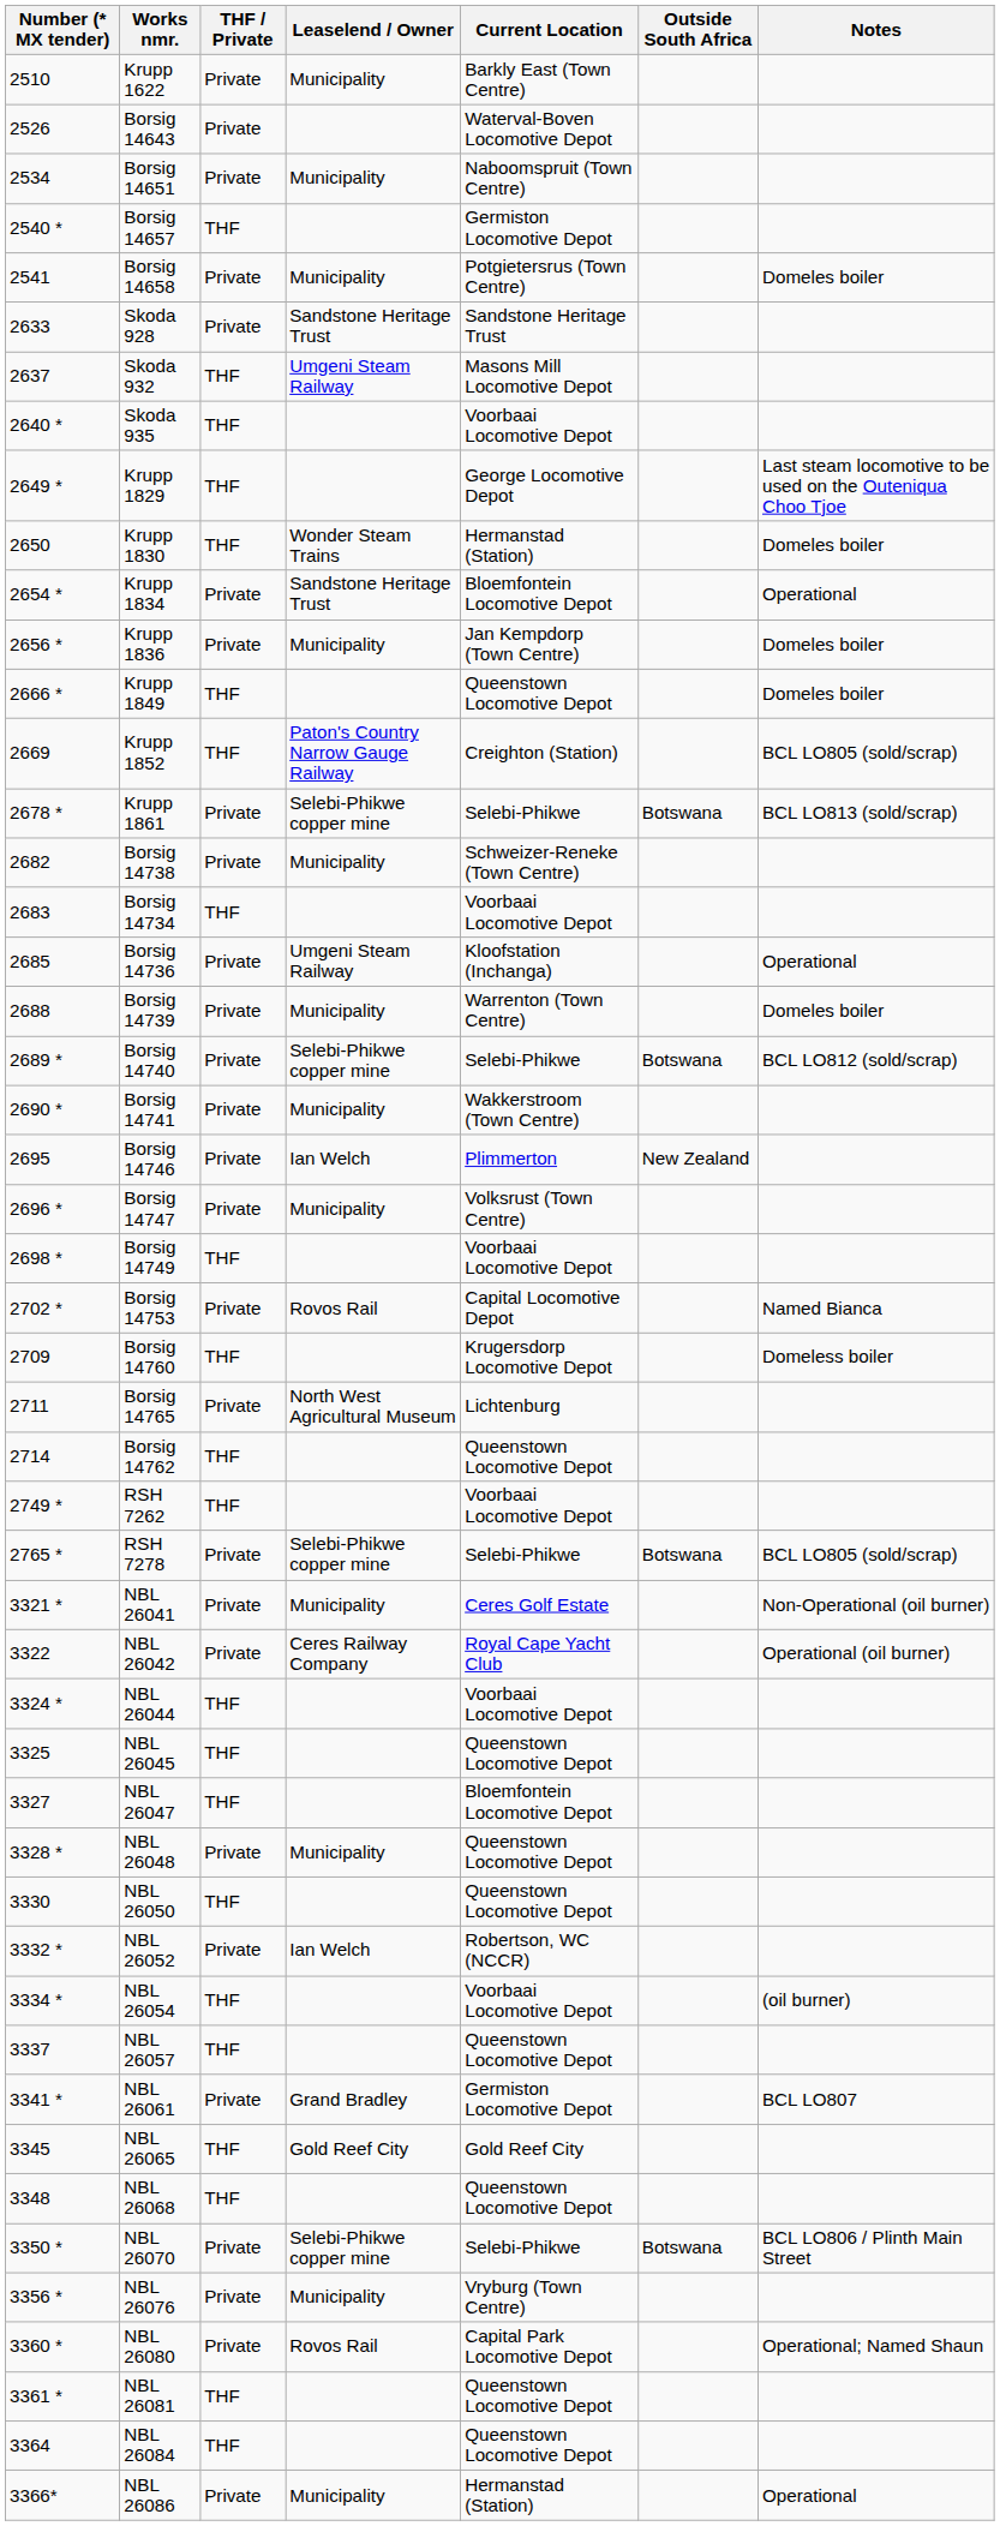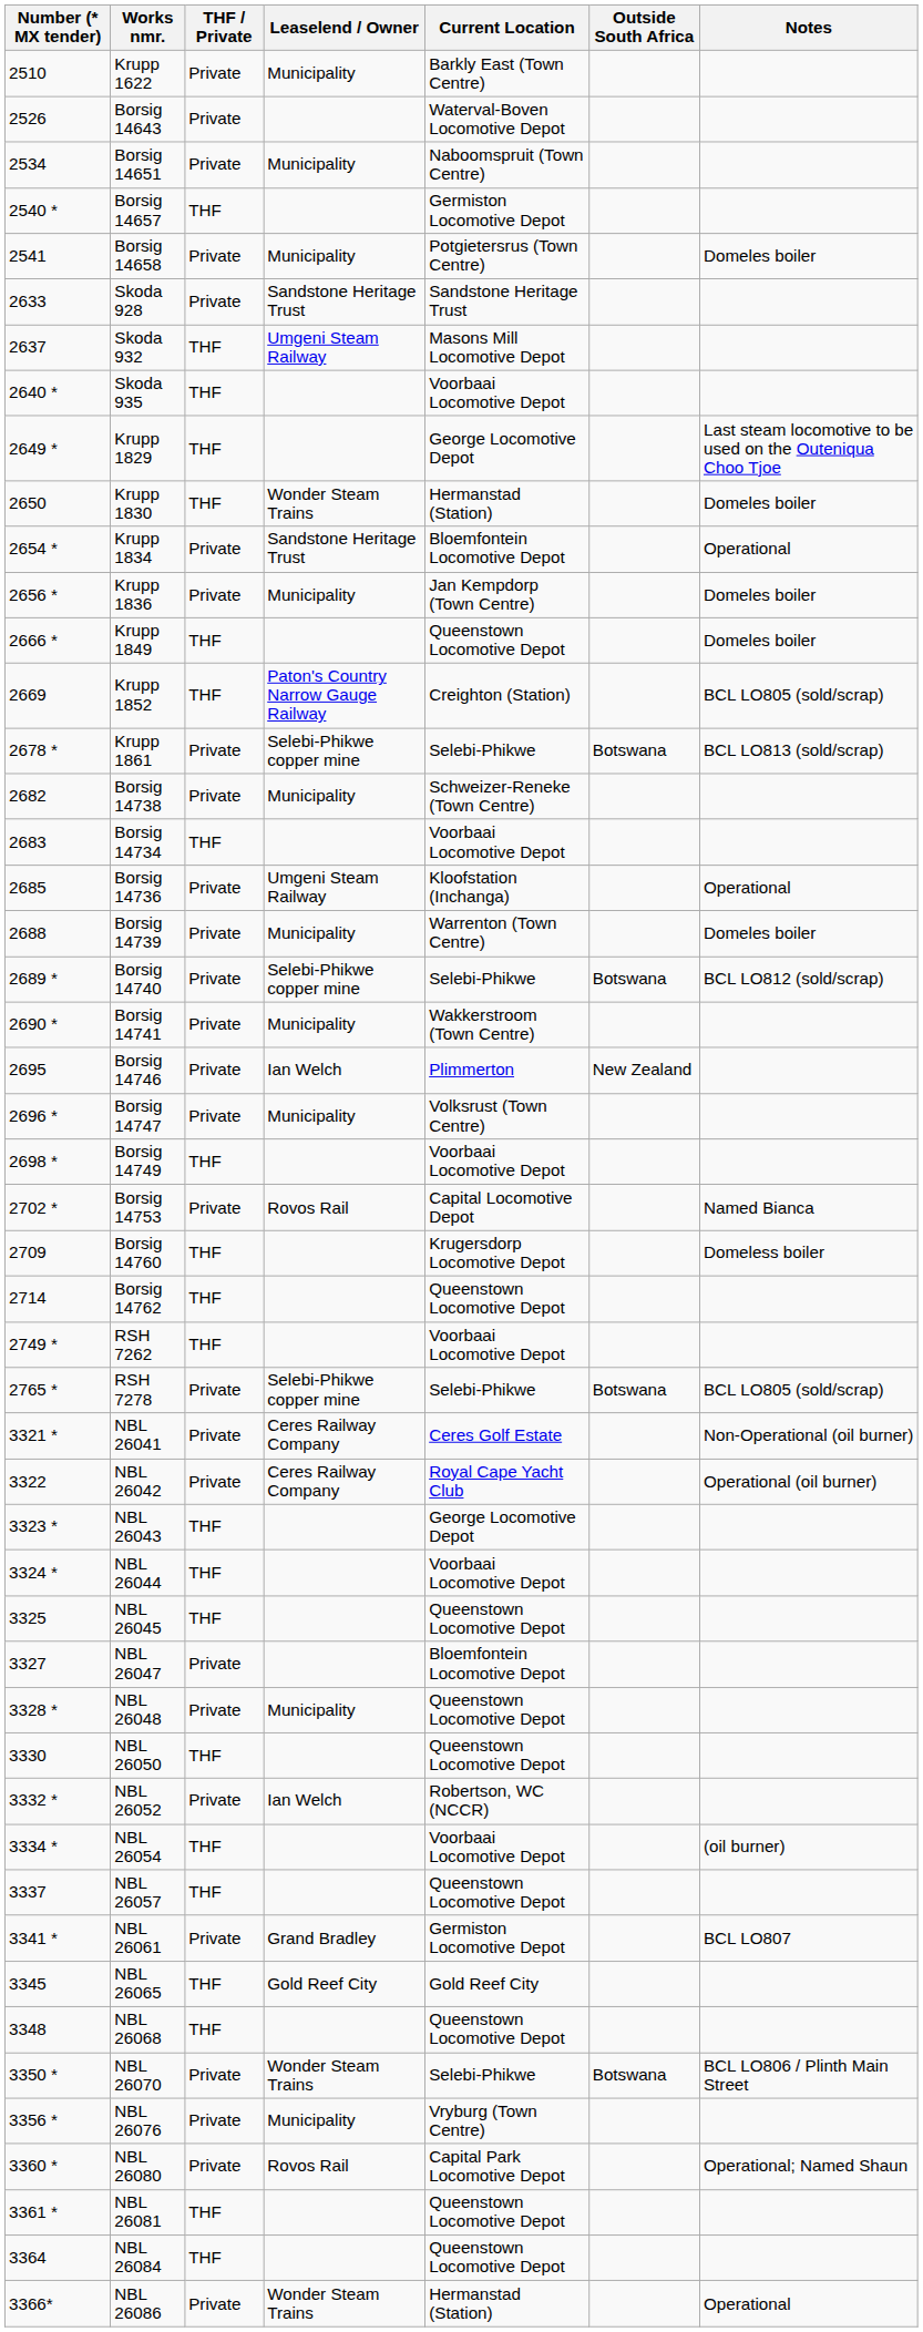- row: 2711 | Borsig 14765 | Private | North West Agricultural Museum | Lichtenburg
NBL 26041 | Leaselend / Owner: Municipality -> Ceres Railway Company
+ row: 3323 * | NBL 26043 | THF | George Locomotive Depot
NBL 26047 | THF / Private: THF -> Private
NBL 26070 | Leaselend / Owner: Selebi-Phikwe copper mine -> Wonder Steam Trains
NBL 26086 | Leaselend / Owner: Municipality -> Wonder Steam Trains
